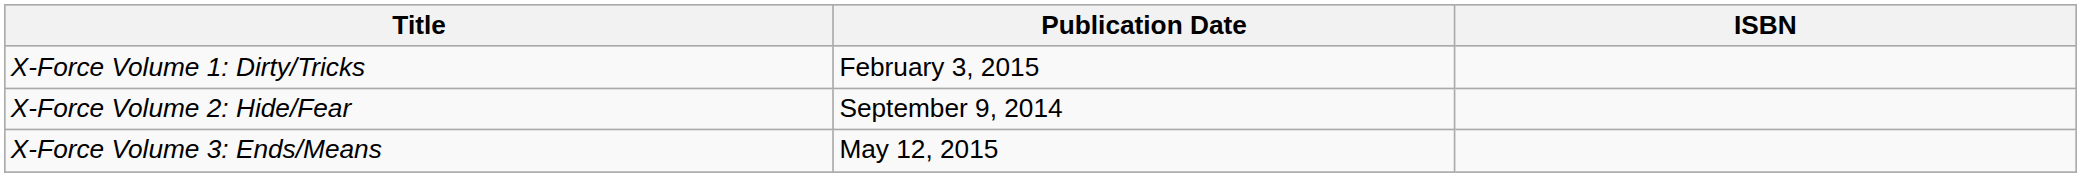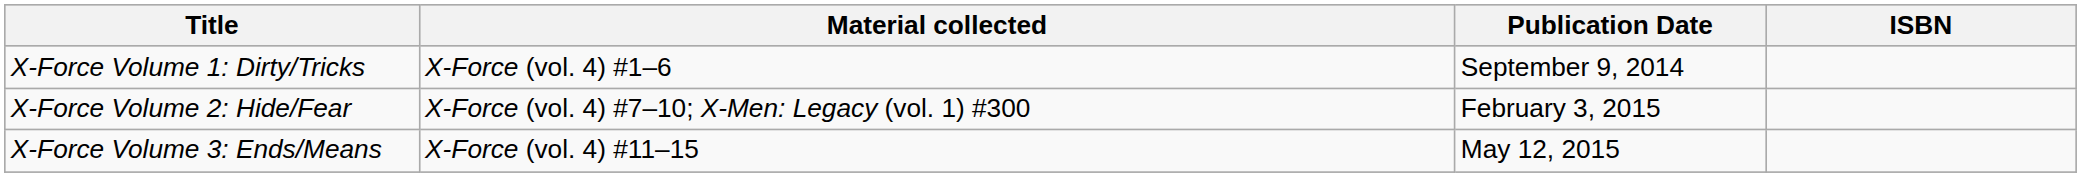+ column: Material collected | X-Force (vol. 4) #1–6 | X-Force (vol. 4) #7–10; X-Men: Legacy (vol. 1) #300 | X-Force (vol. 4) #11–15
X-Force Volume 1: Dirty/Tricks | Publication Date: February 3, 2015 -> September 9, 2014
X-Force Volume 2: Hide/Fear | Publication Date: September 9, 2014 -> February 3, 2015
